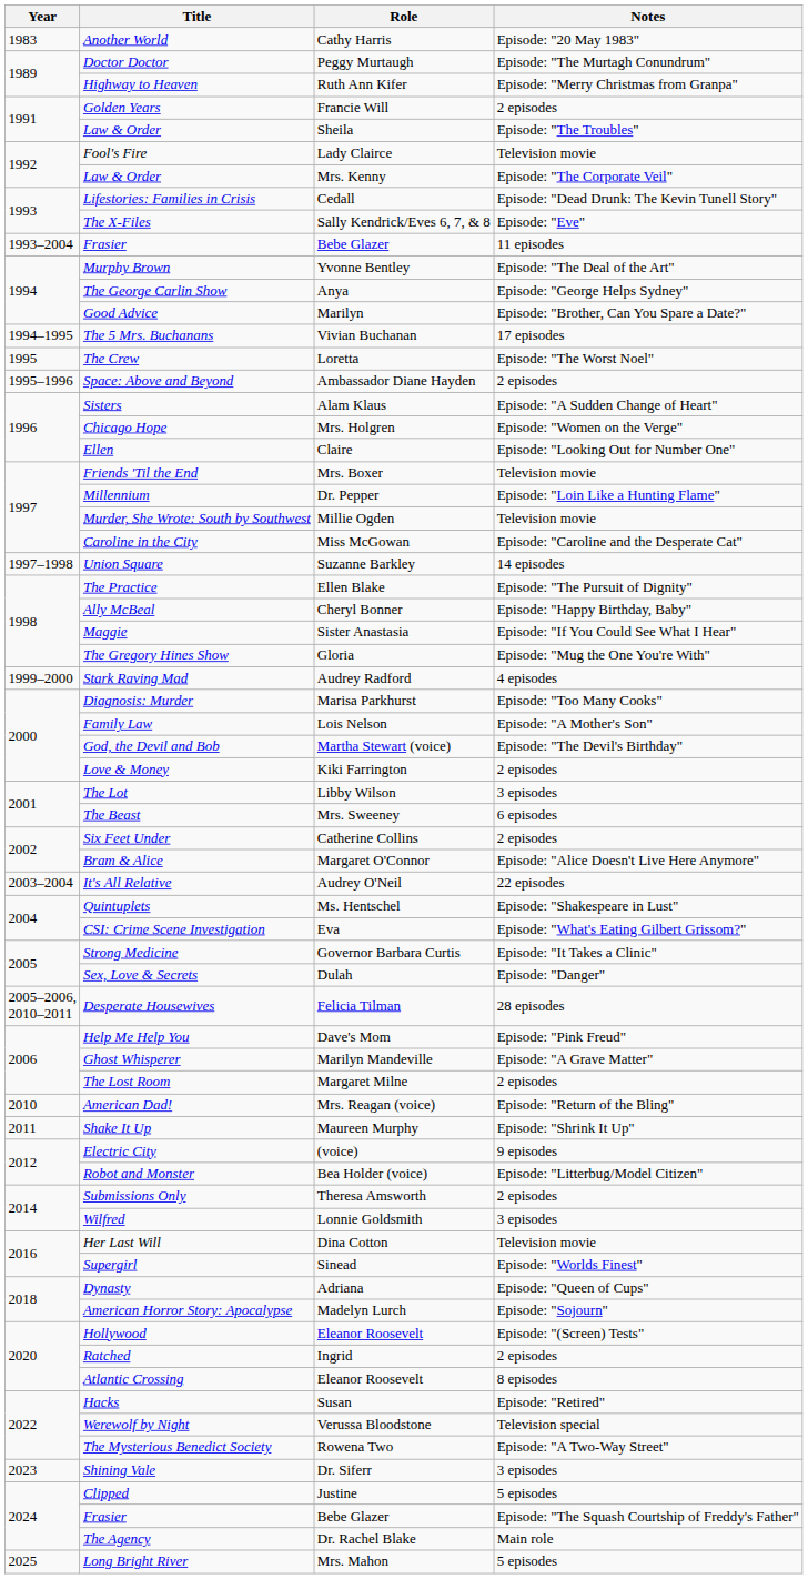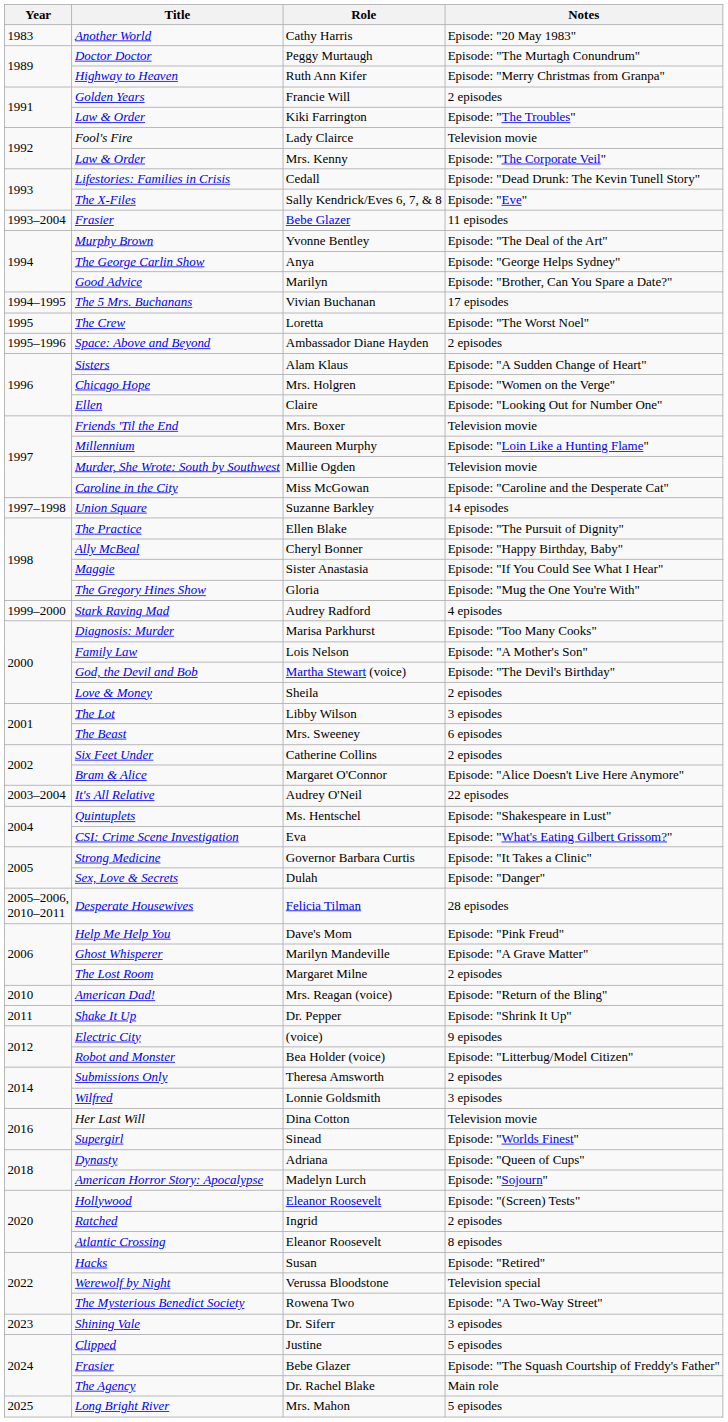Law & Order / Episode: "The Troubles" | Role: Sheila -> Kiki Farrington
Millennium | Role: Dr. Pepper -> Maureen Murphy
Love & Money | Role: Kiki Farrington -> Sheila
Shake It Up | Role: Maureen Murphy -> Dr. Pepper
